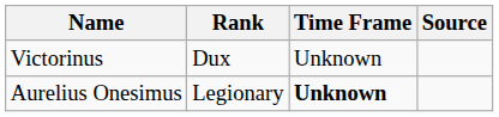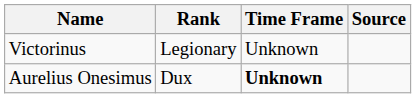Victorinus | Rank: Dux -> Legionary
Aurelius Onesimus | Rank: Legionary -> Dux
